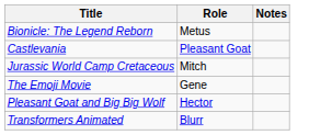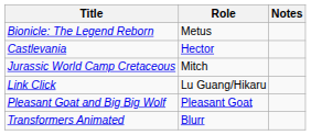Castlevania | Role: Pleasant Goat -> Hector
+ row: Link Click | Lu Guang/Hikaru
- row: The Emoji Movie | Gene
Pleasant Goat and Big Big Wolf | Role: Hector -> Pleasant Goat
